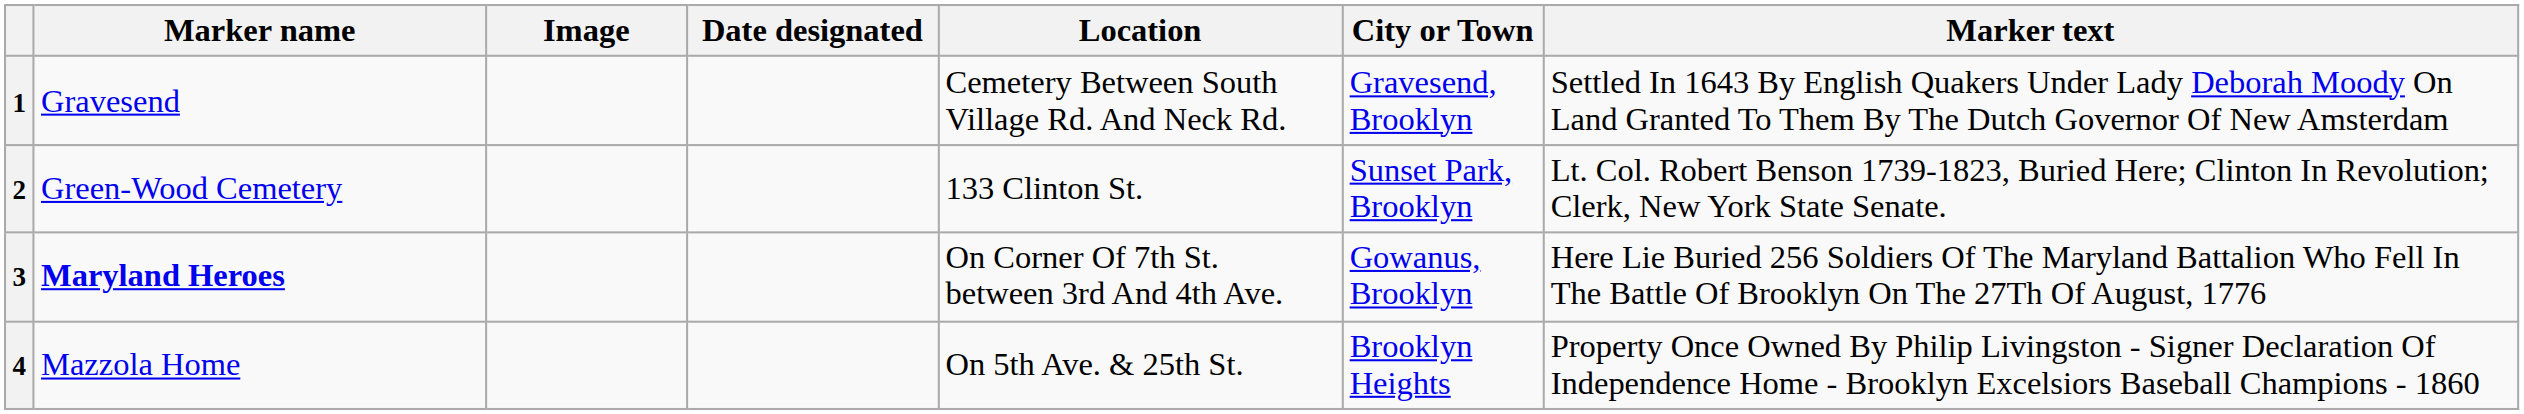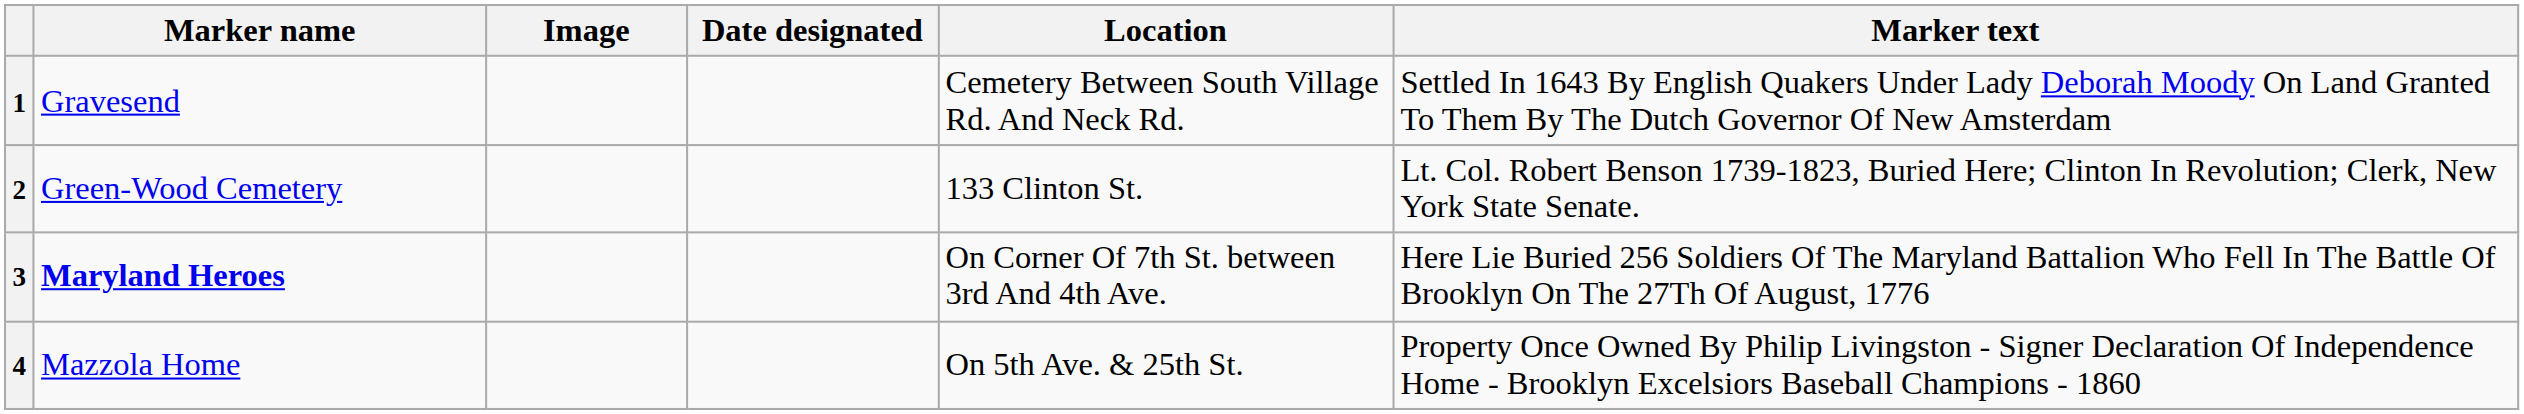- column: City or Town | Gravesend, Brooklyn | Sunset Park, Brooklyn | Gowanus, Brooklyn | Brooklyn Heights
